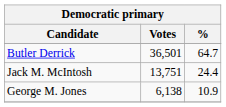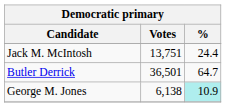rows swapped: Butler Derrick <-> Jack M. McIntosh
George M. Jones | %: no background -> paleturquoise background
